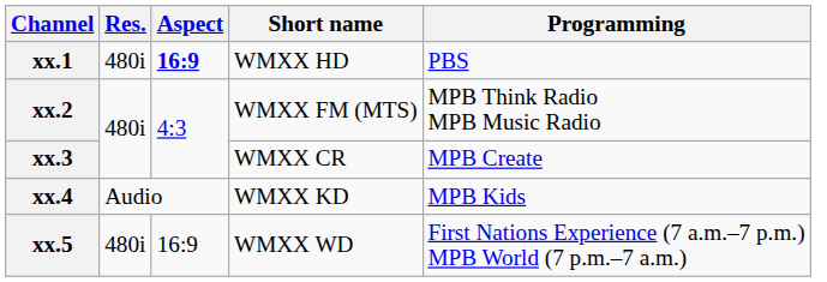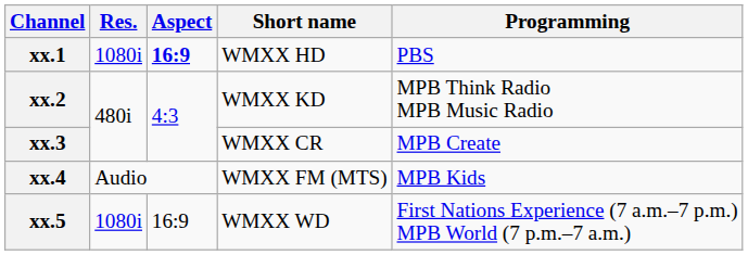xx.1 | Res.: 480i -> 1080i
xx.2 | Short name: WMXX FM (MTS) -> WMXX KD
xx.4 | Short name: WMXX KD -> WMXX FM (MTS)
xx.5 | Res.: 480i -> 1080i
